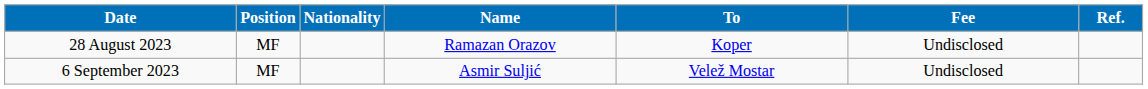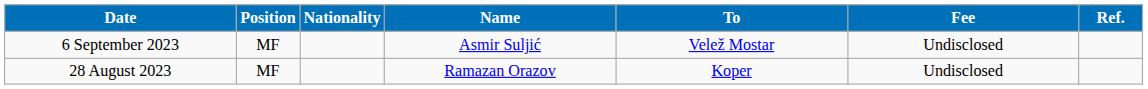rows swapped: 28 August 2023 <-> 6 September 2023
